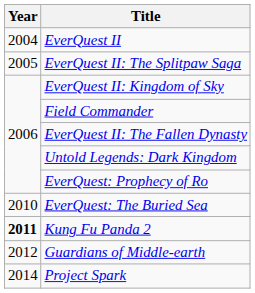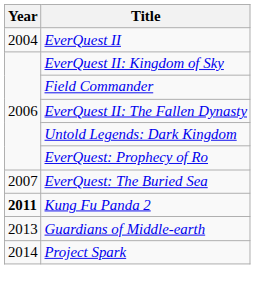- row: 2005 | EverQuest II: The Splitpaw Saga
EverQuest: The Buried Sea | Year: 2010 -> 2007
Guardians of Middle-earth | Year: 2012 -> 2013
